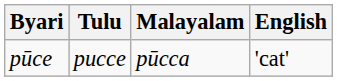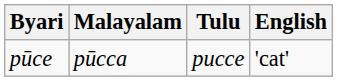columns swapped: Malayalam <-> Tulu
